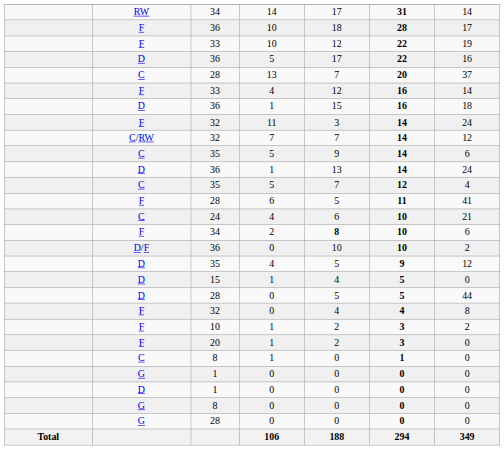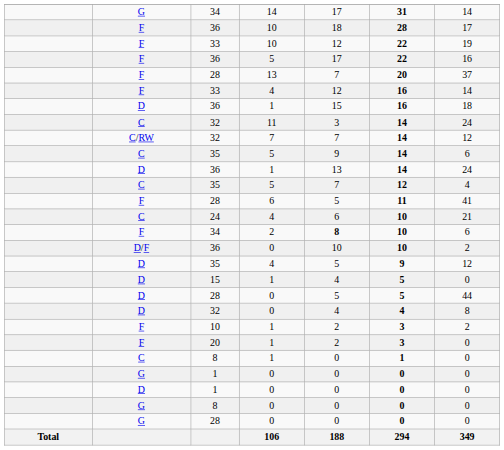34 / 14 | column 2: RW -> G
36 / 5 | column 2: D -> F
28 / 13 | column 2: C -> F
32 / 11 | column 2: F -> C
32 / 0 | column 2: F -> D
